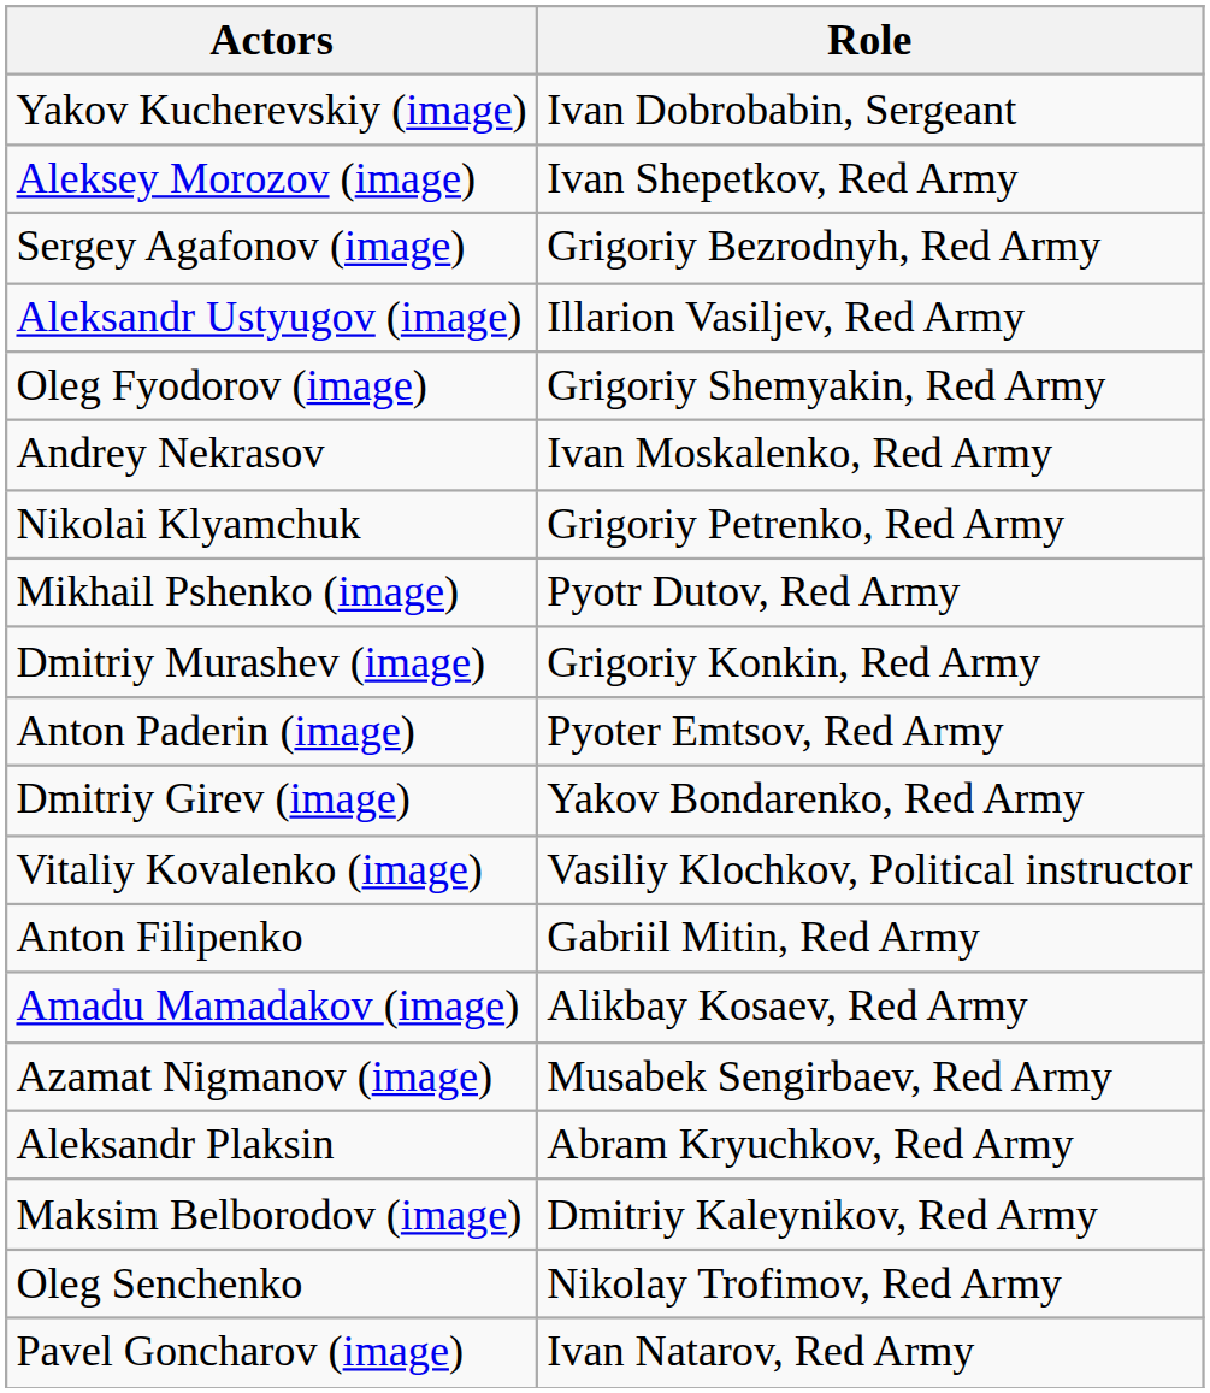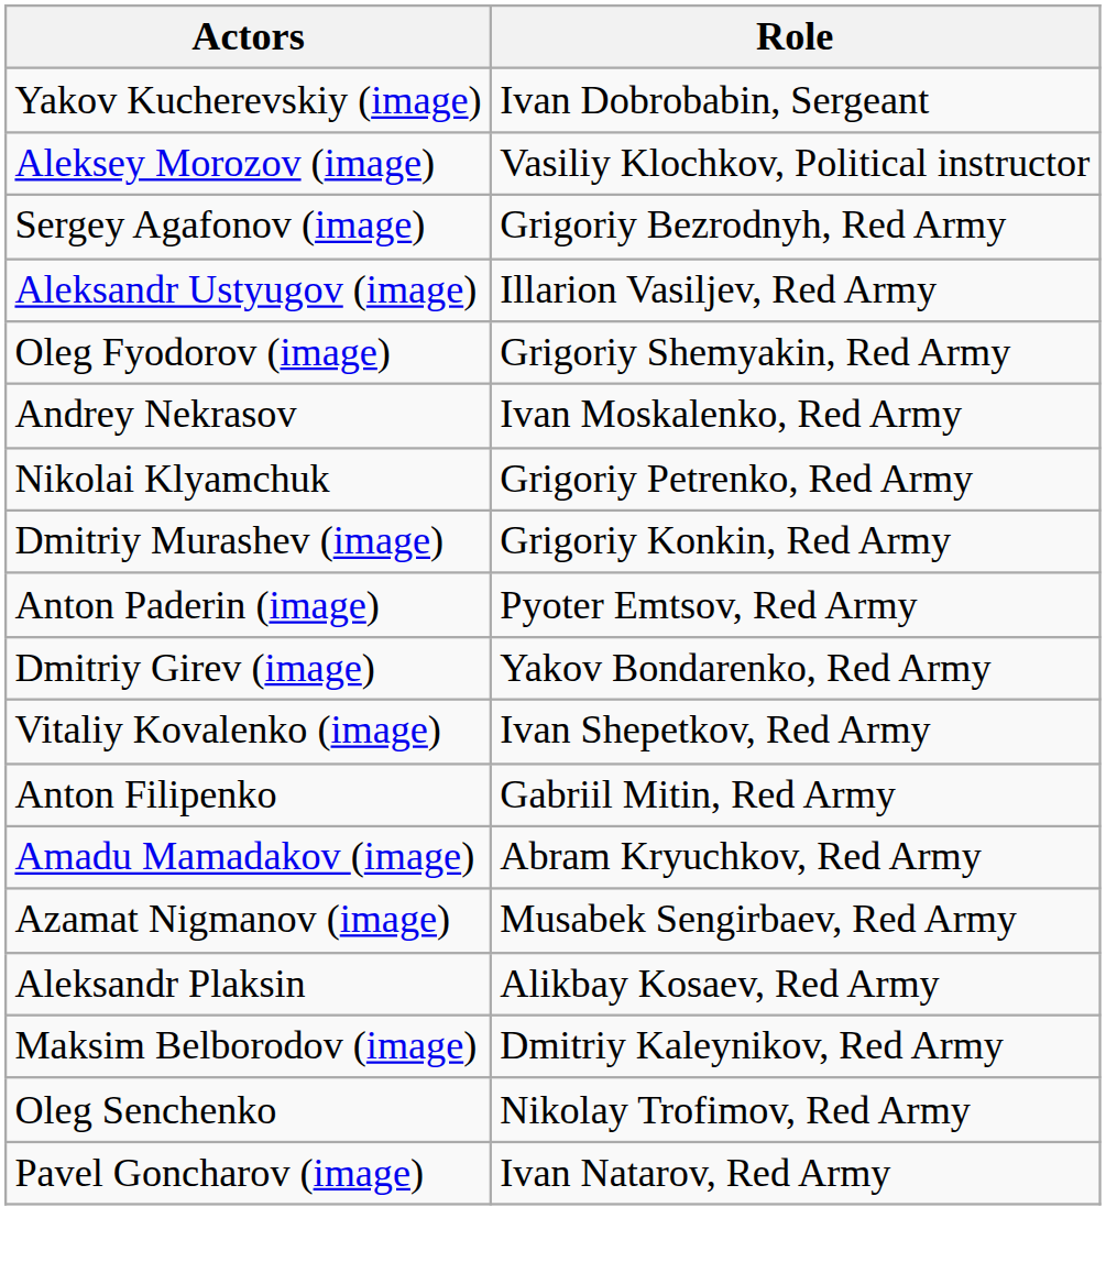Aleksey Morozov (image) | Role: Ivan Shepetkov, Red Army -> Vasiliy Klochkov, Political instructor
- row: Mikhail Pshenko (image) | Pyotr Dutov, Red Army
Vitaliy Kovalenko (image) | Role: Vasiliy Klochkov, Political instructor -> Ivan Shepetkov, Red Army
Amadu Mamadakov (image) | Role: Alikbay Kosaev, Red Army -> Abram Kryuchkov, Red Army
Aleksandr Plaksin | Role: Abram Kryuchkov, Red Army -> Alikbay Kosaev, Red Army
